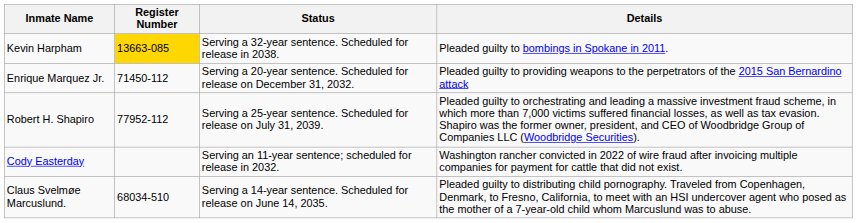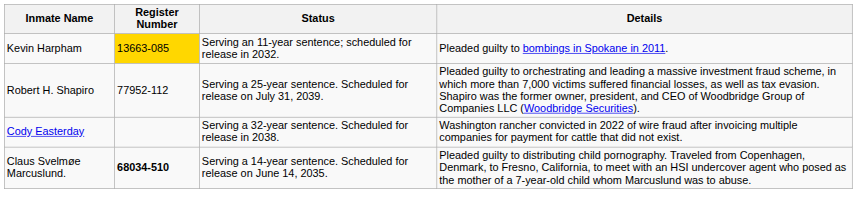Kevin Harpham | Status: Serving a 32-year sentence. Scheduled for release in 2038. -> Serving an 11-year sentence; scheduled for release in 2032.
- row: Enrique Marquez Jr. | 71450-112 | Serving a 20-year sentence. Scheduled for release on December 31, 2032. | Pleaded guilty to providing weapons to the perpetrators of the 2015 San Bernardino attack
Cody Easterday | Status: Serving an 11-year sentence; scheduled for release in 2032. -> Serving a 32-year sentence. Scheduled for release in 2038.
Claus Svelmøe Marcuslund. | Register Number: normal -> bold
